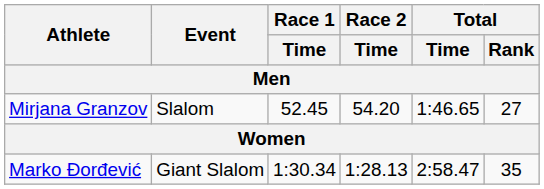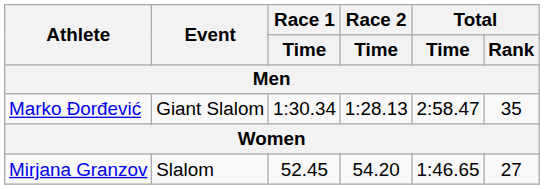rows swapped: Marko Đorđević <-> Mirjana Granzov
